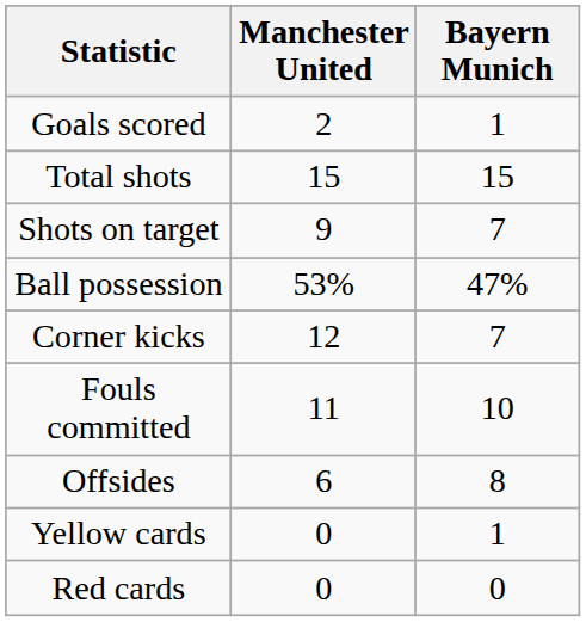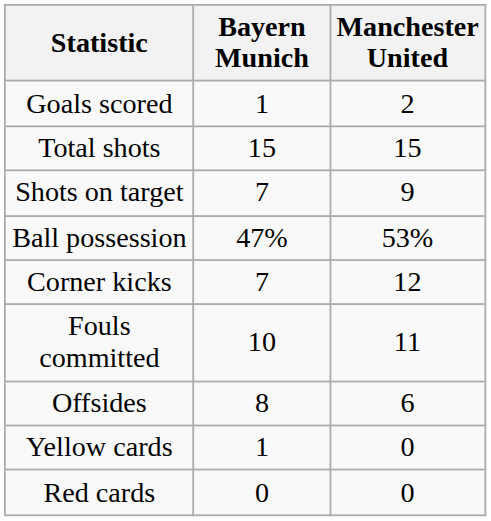columns swapped: Manchester United <-> Bayern Munich
